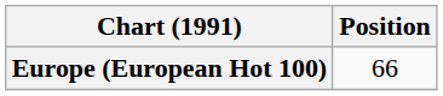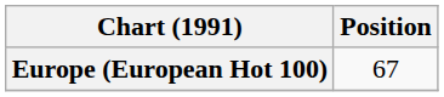Europe (European Hot 100) | Position: 66 -> 67
